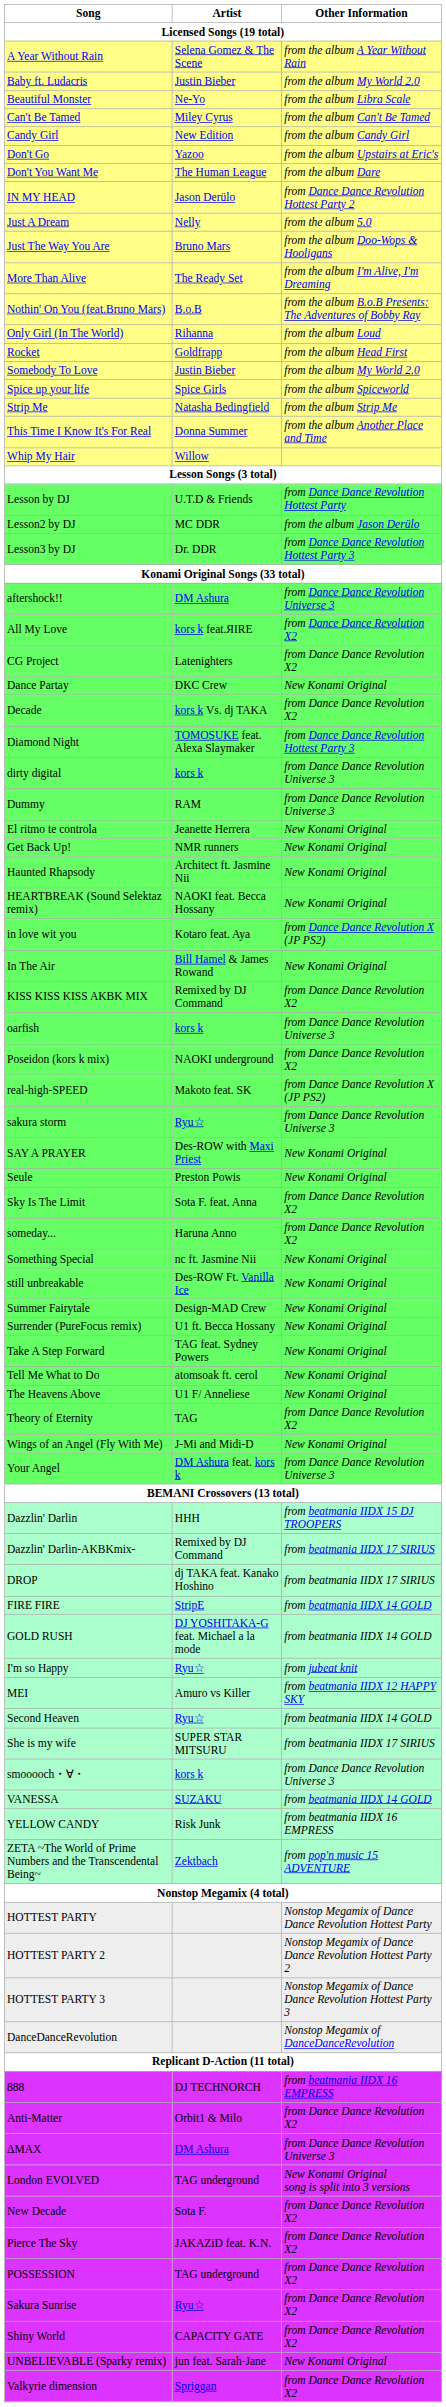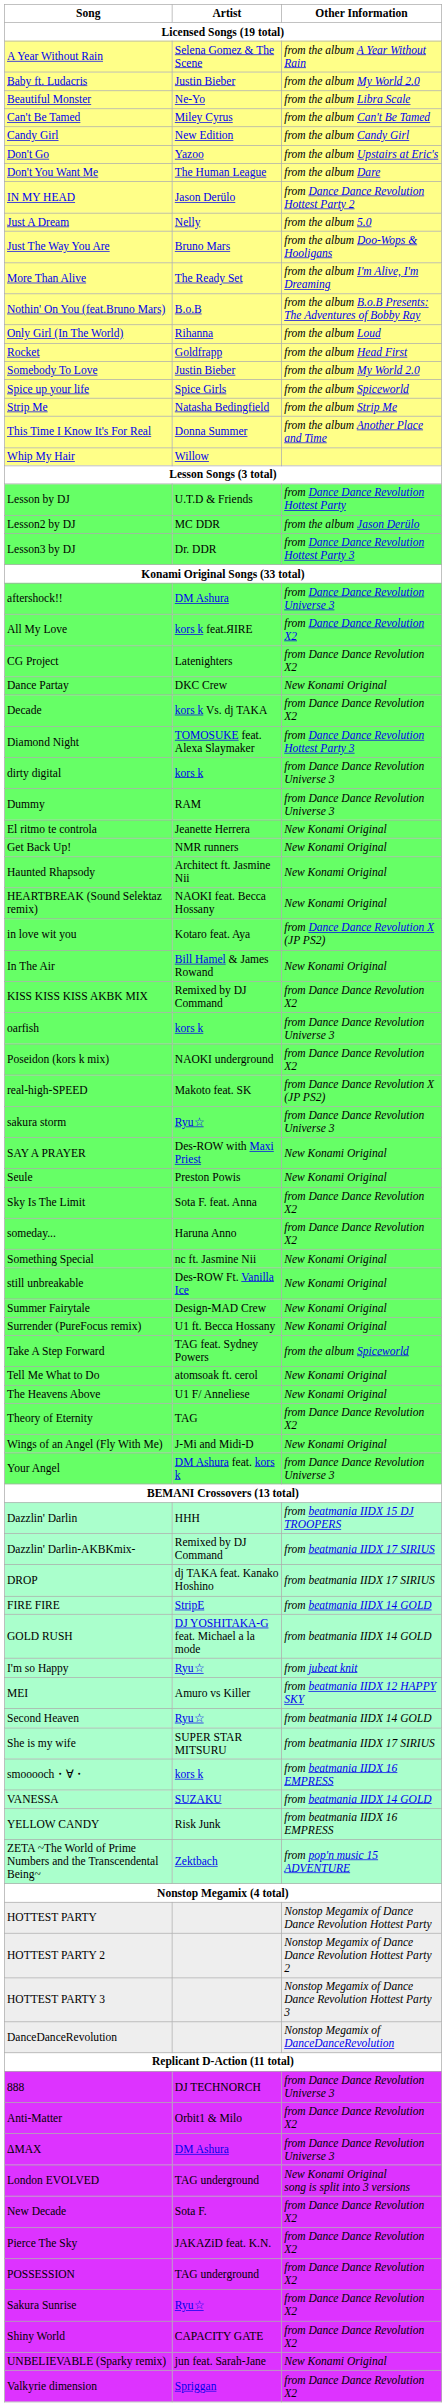Take A Step Forward | Other Information: New Konami Original -> from the album Spiceworld
smooooch・∀・ | Other Information: from Dance Dance Revolution Universe 3 -> from beatmania IIDX 16 EMPRESS
888 | Other Information: from beatmania IIDX 16 EMPRESS -> from Dance Dance Revolution Universe 3
